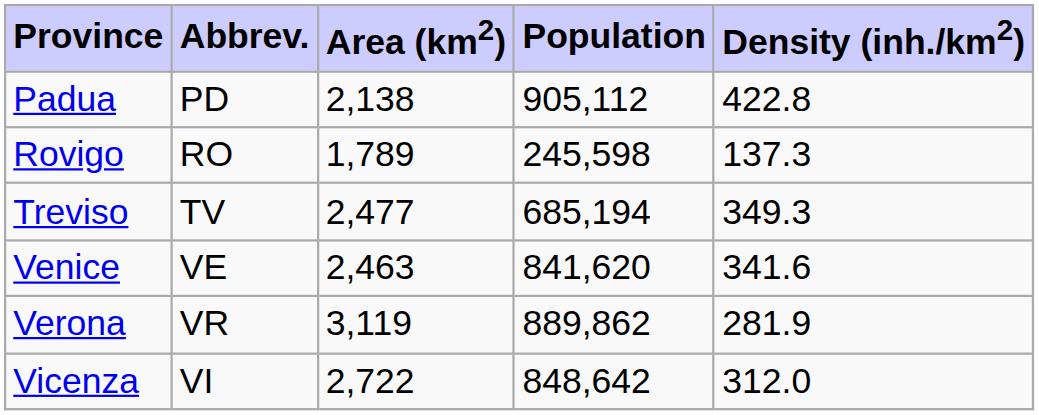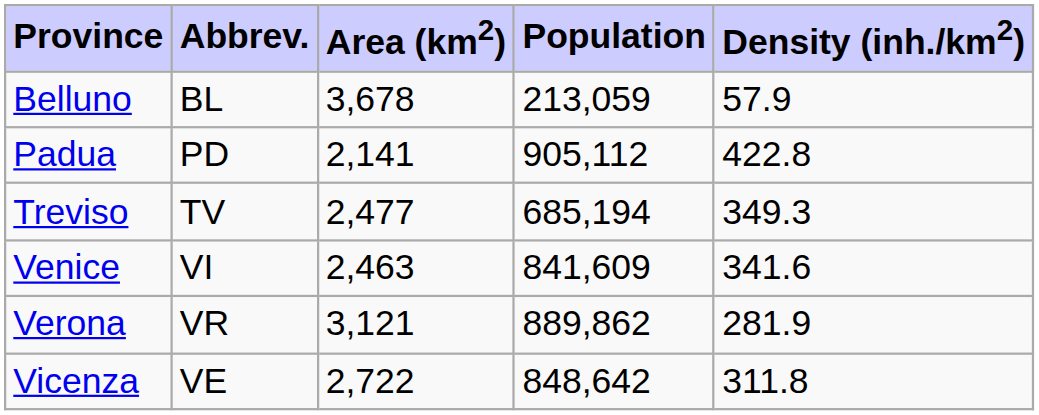+ row: Belluno | BL | 3,678 | 213,059 | 57.9
Padua | Area (km2): 2,138 -> 2,141
- row: Rovigo | RO | 1,789 | 245,598 | 137.3
Venice | Abbrev.: VE -> VI
Venice | Population: 841,620 -> 841,609
Verona | Area (km2): 3,119 -> 3,121
Vicenza | Abbrev.: VI -> VE
Vicenza | Density (inh./km2): 312.0 -> 311.8
